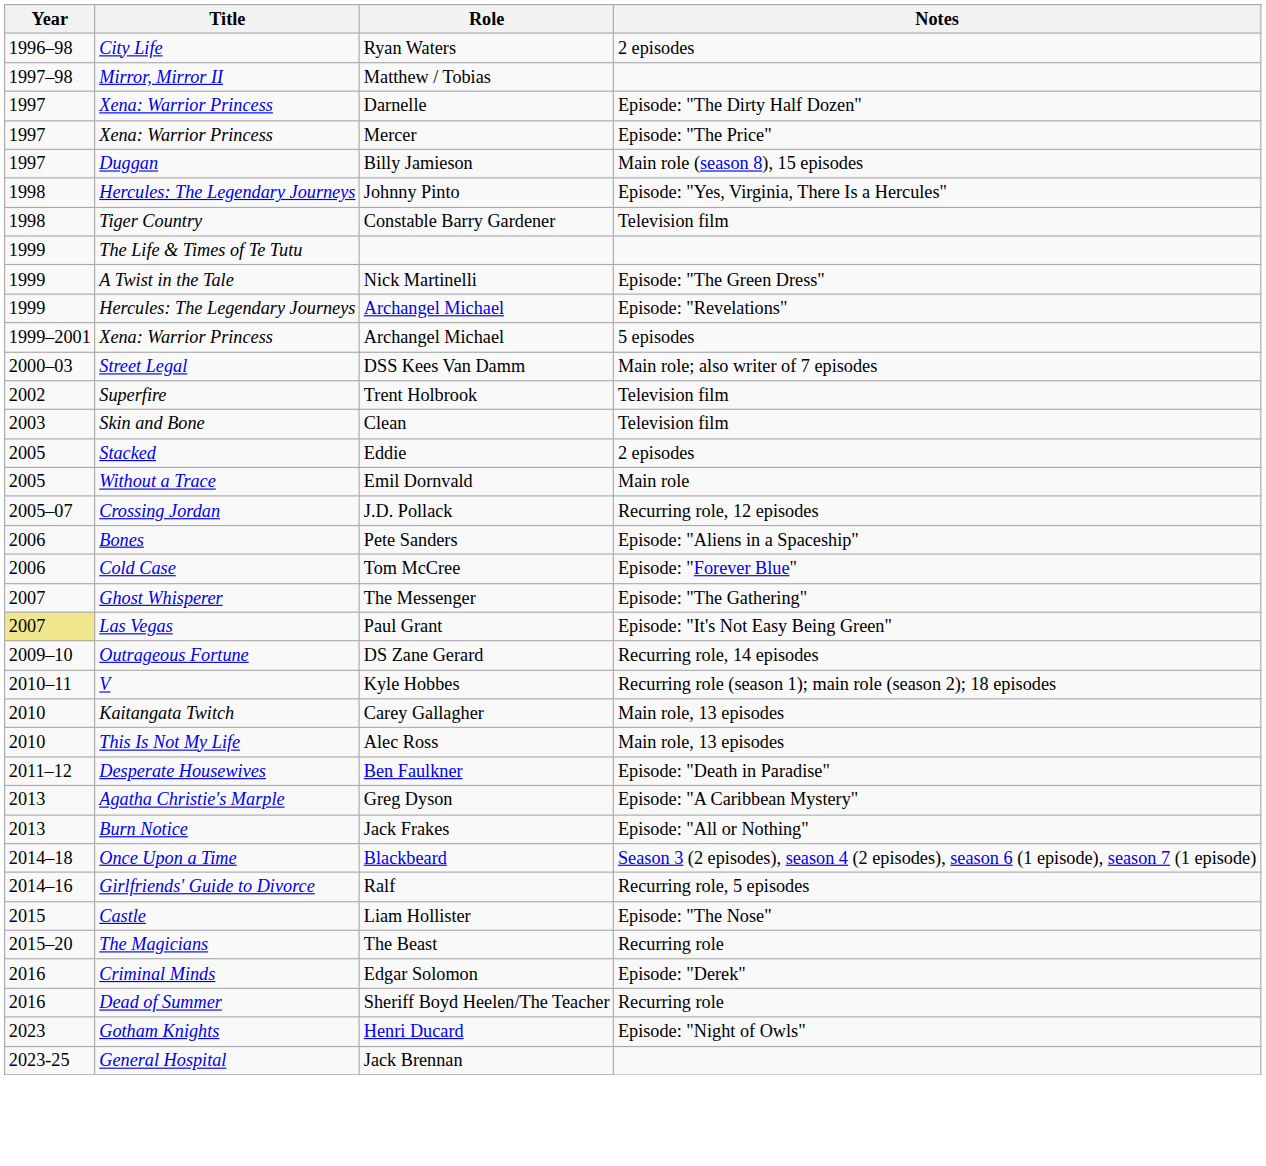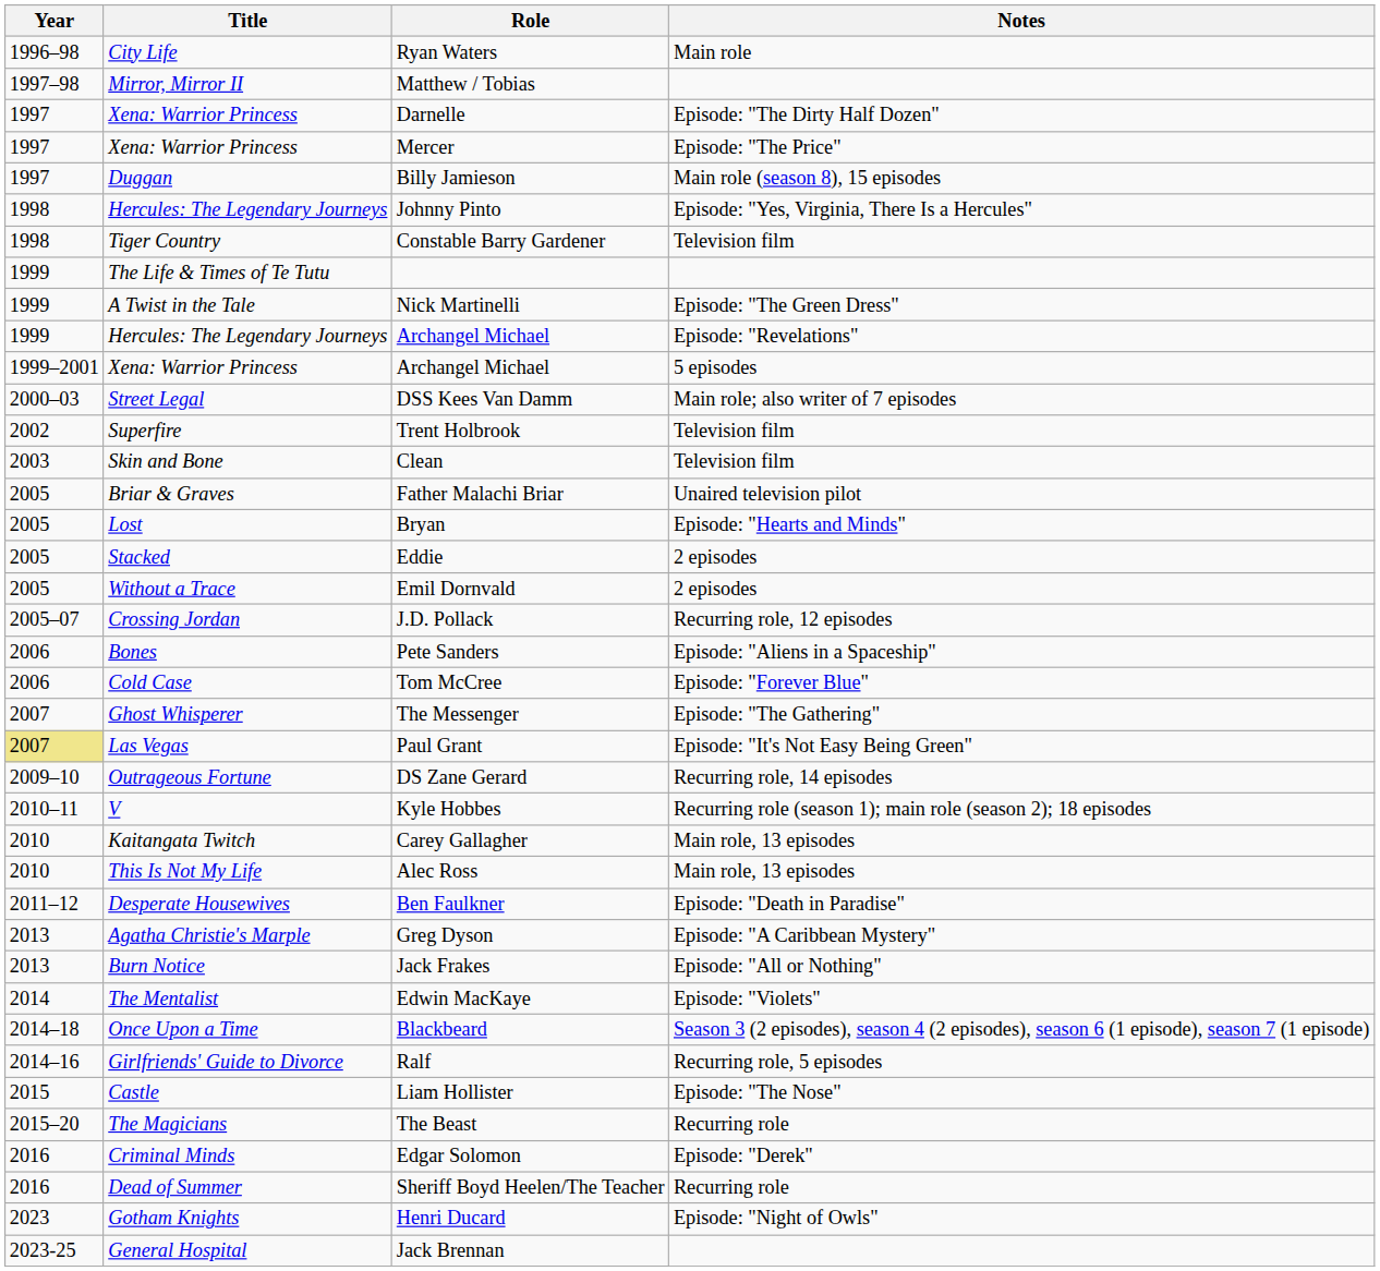Ryan Waters | Notes: 2 episodes -> Main role
+ row: 2005 | Briar & Graves | Father Malachi Briar | Unaired television pilot
+ row: 2005 | Lost | Bryan | Episode: "Hearts and Minds"
Emil Dornvald | Notes: Main role -> 2 episodes
+ row: 2014 | The Mentalist | Edwin MacKaye | Episode: "Violets"
